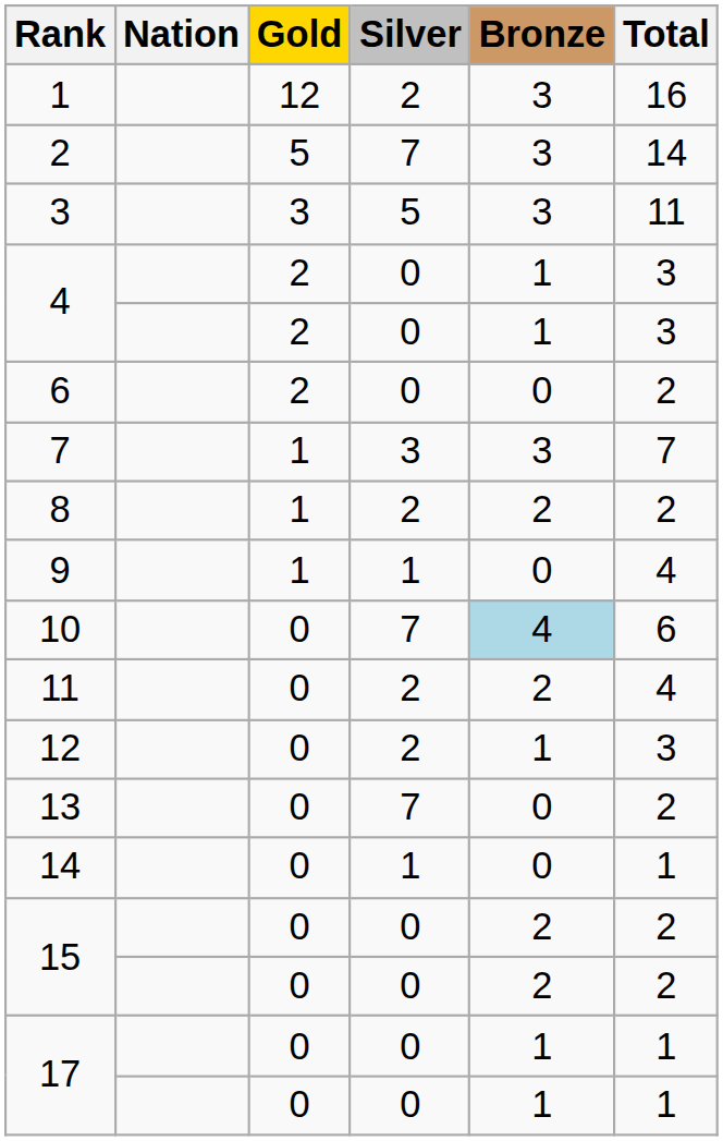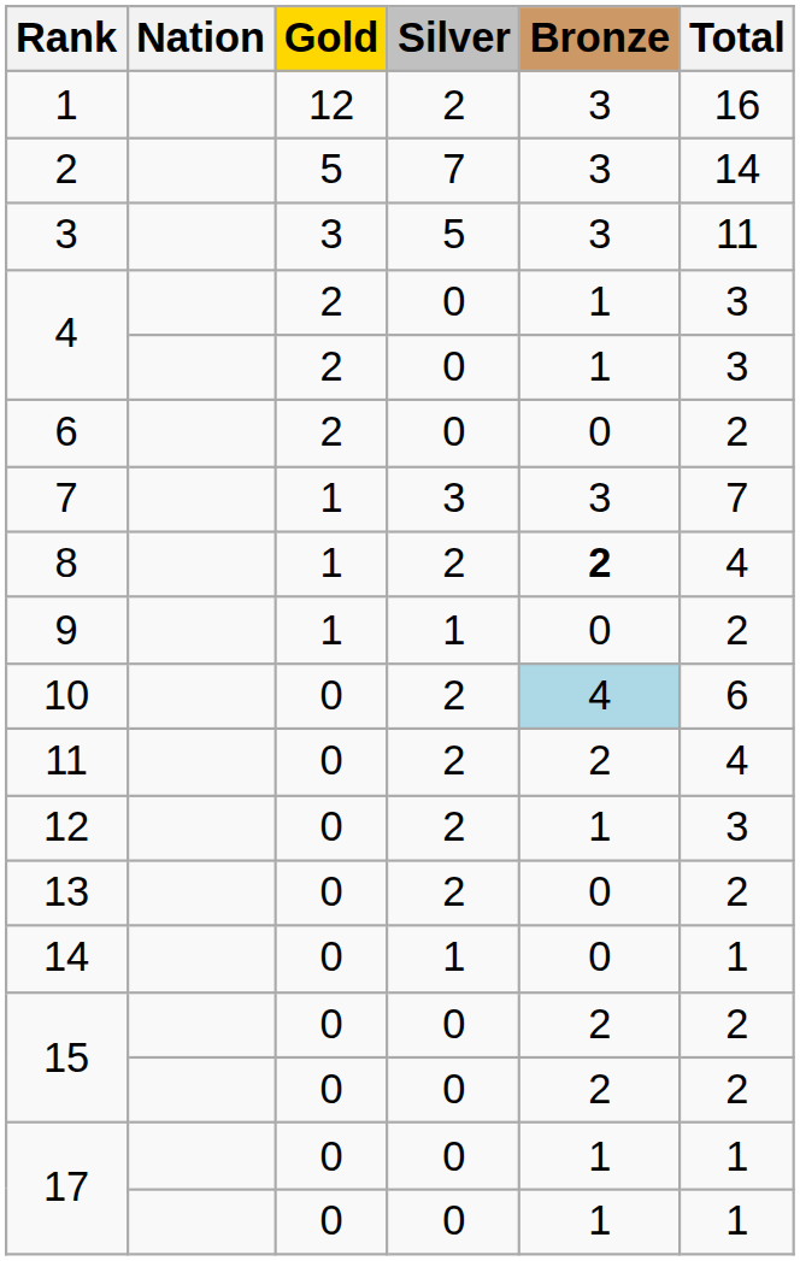8 | Bronze: normal -> bold
8 | Total: 2 -> 4
9 | Total: 4 -> 2
10 | Silver: 7 -> 2
13 | Silver: 7 -> 2
